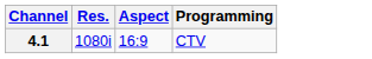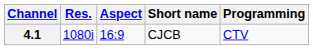+ column: Short name | CJCB
